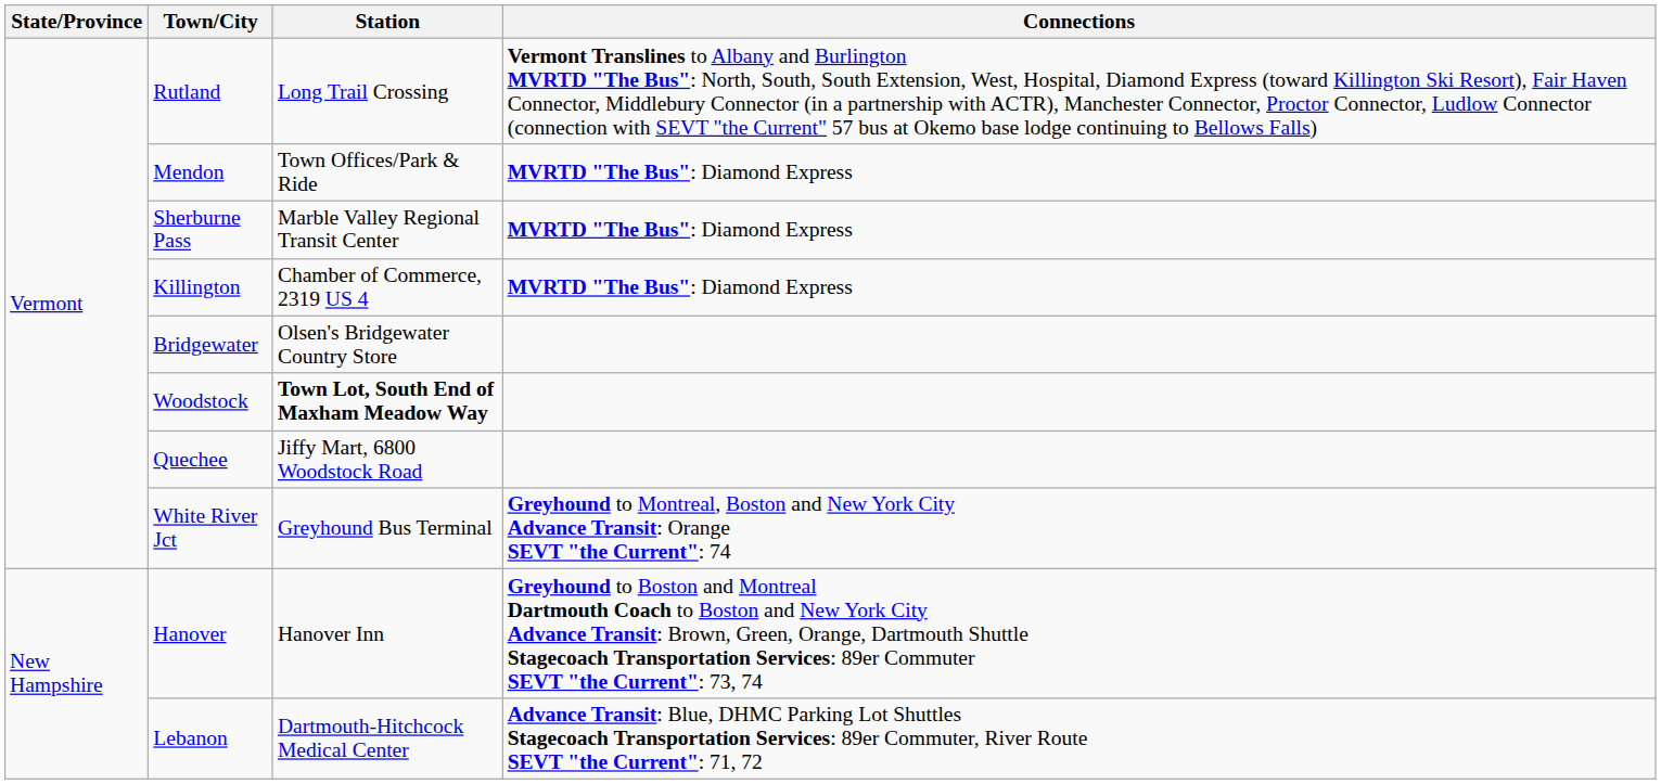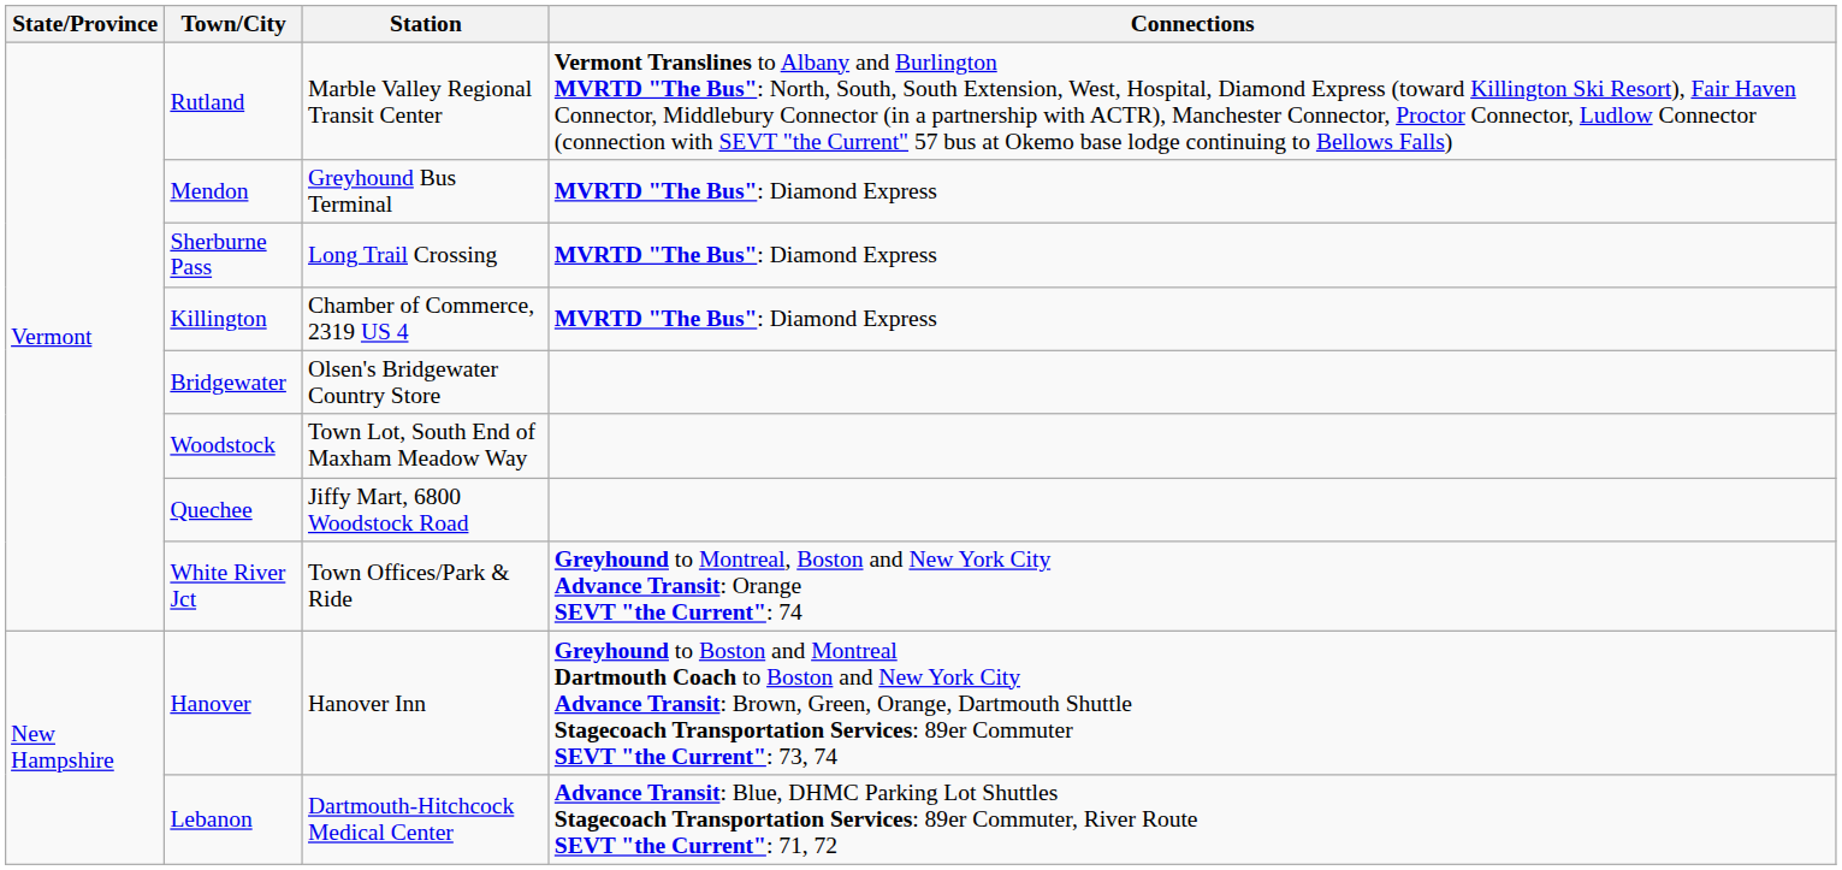Rutland | Station: Long Trail Crossing -> Marble Valley Regional Transit Center
Mendon | Station: Town Offices/Park & Ride -> Greyhound Bus Terminal
Sherburne Pass | Station: Marble Valley Regional Transit Center -> Long Trail Crossing
Woodstock | Station: bold -> normal
White River Jct | Station: Greyhound Bus Terminal -> Town Offices/Park & Ride
